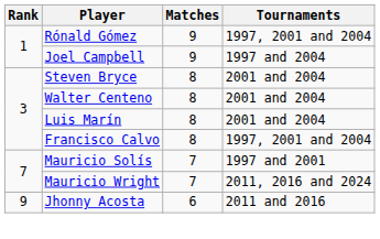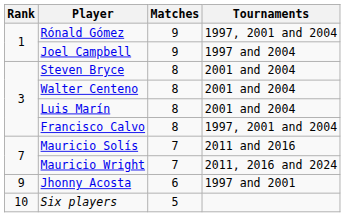Mauricio Solís | Tournaments: 1997 and 2001 -> 2011 and 2016
Jhonny Acosta | Tournaments: 2011 and 2016 -> 1997 and 2001
+ row: 10 | Six players | 5
